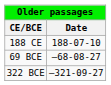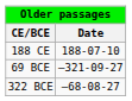69 BCE | Date: –68-08-27 -> –321-09-27
322 BCE | Date: –321-09-27 -> –68-08-27
